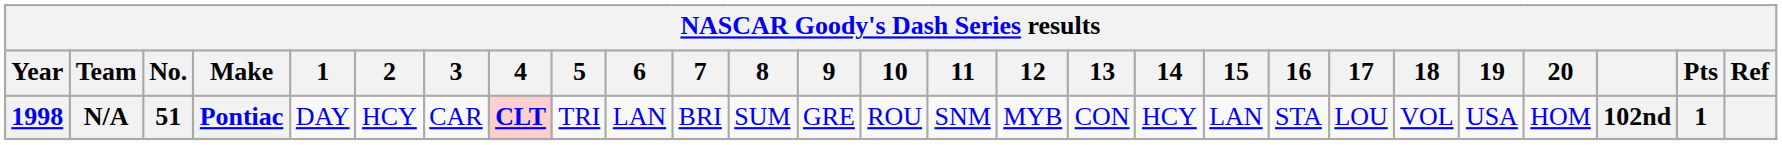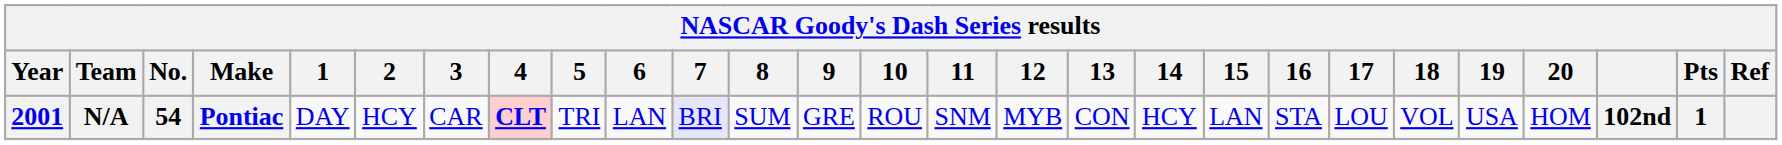N/A | Year: 1998 -> 2001
N/A | No.: 51 -> 54
N/A | 7: no background -> lavender background
